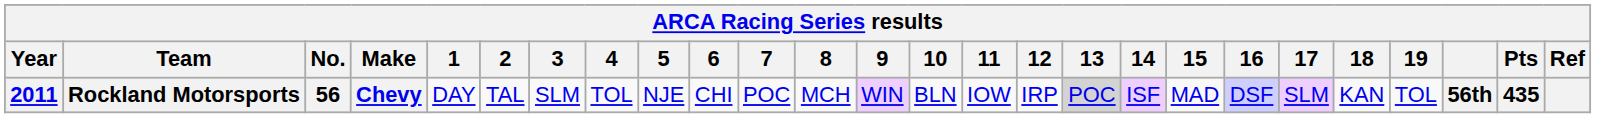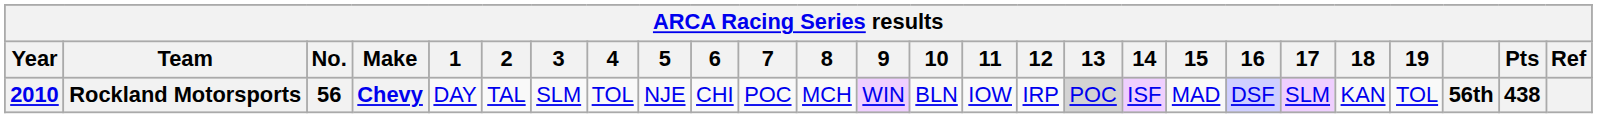Rockland Motorsports | Year: 2011 -> 2010
Rockland Motorsports | Pts: 435 -> 438
